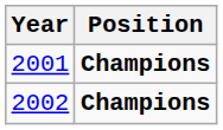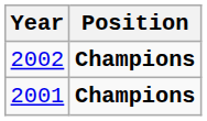rows swapped: 2001 <-> 2002
